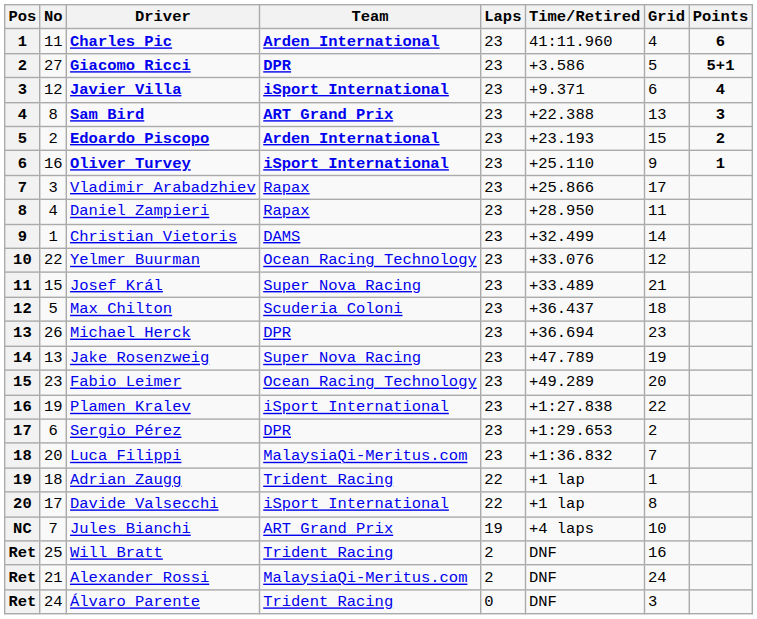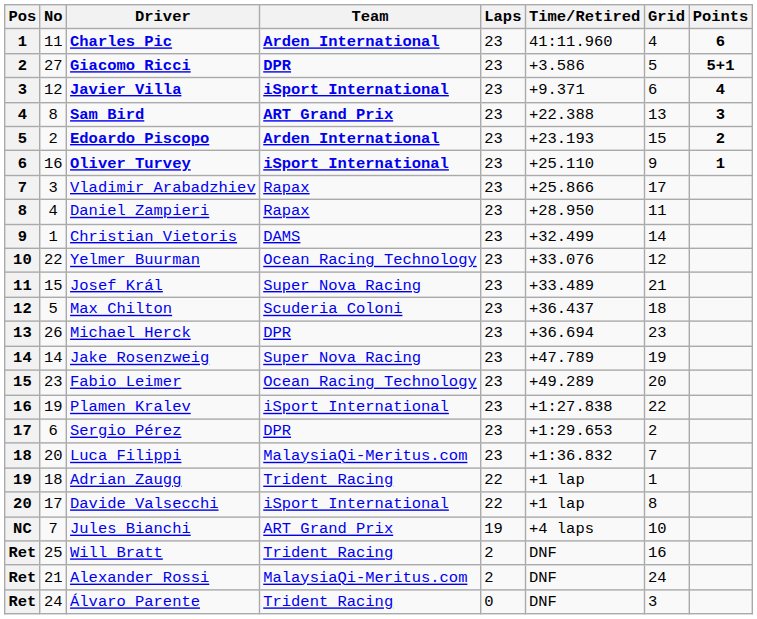Jake Rosenzweig | No: 13 -> 14
